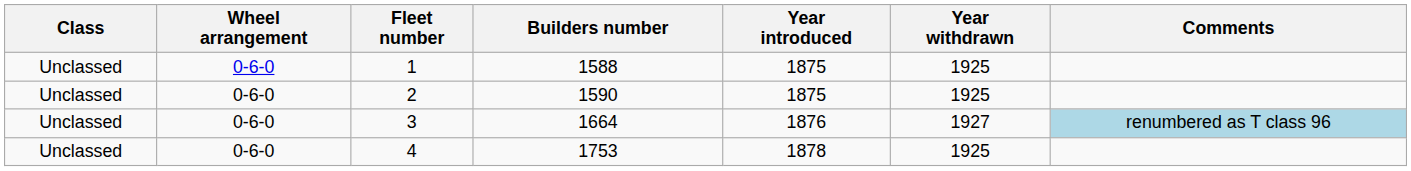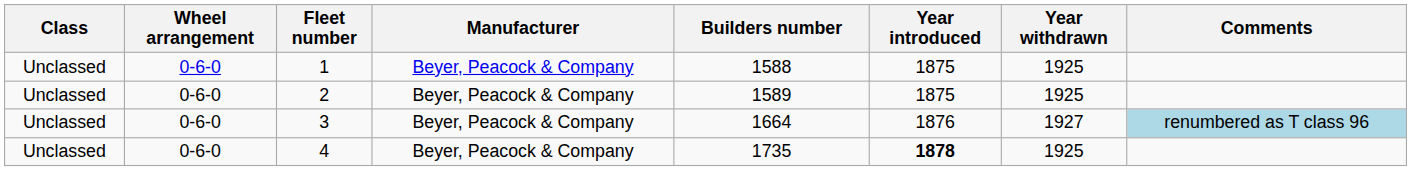+ column: Manufacturer | Beyer, Peacock & Company | Beyer, Peacock & Company | Beyer, Peacock & Company | Beyer, Peacock & Company
2 | Builders number: 1590 -> 1589
4 | Builders number: 1753 -> 1735
4 | Year introduced: normal -> bold
